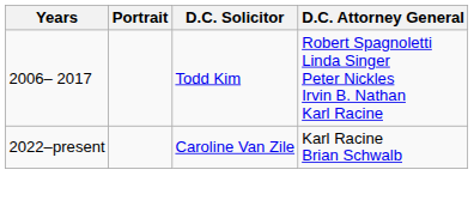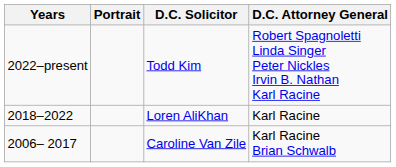Todd Kim | Years: 2006– 2017 -> 2022–present
+ row: 2018–2022 | Loren AliKhan | Karl Racine
Caroline Van Zile | Years: 2022–present -> 2006– 2017
